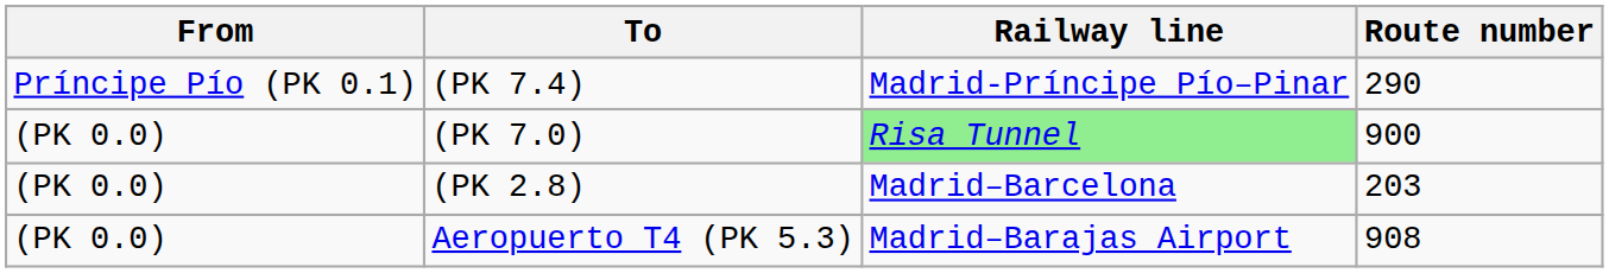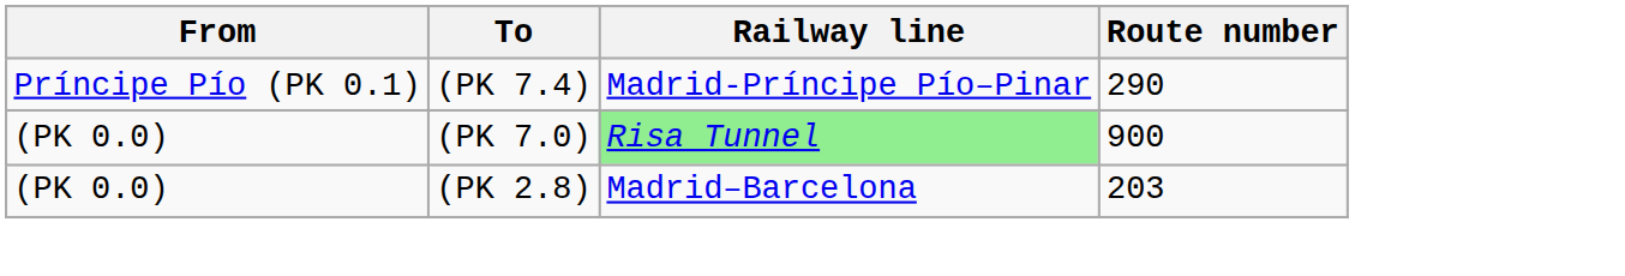- row: (PK 0.0) | Aeropuerto T4 (PK 5.3) | Madrid–Barajas Airport | 908
